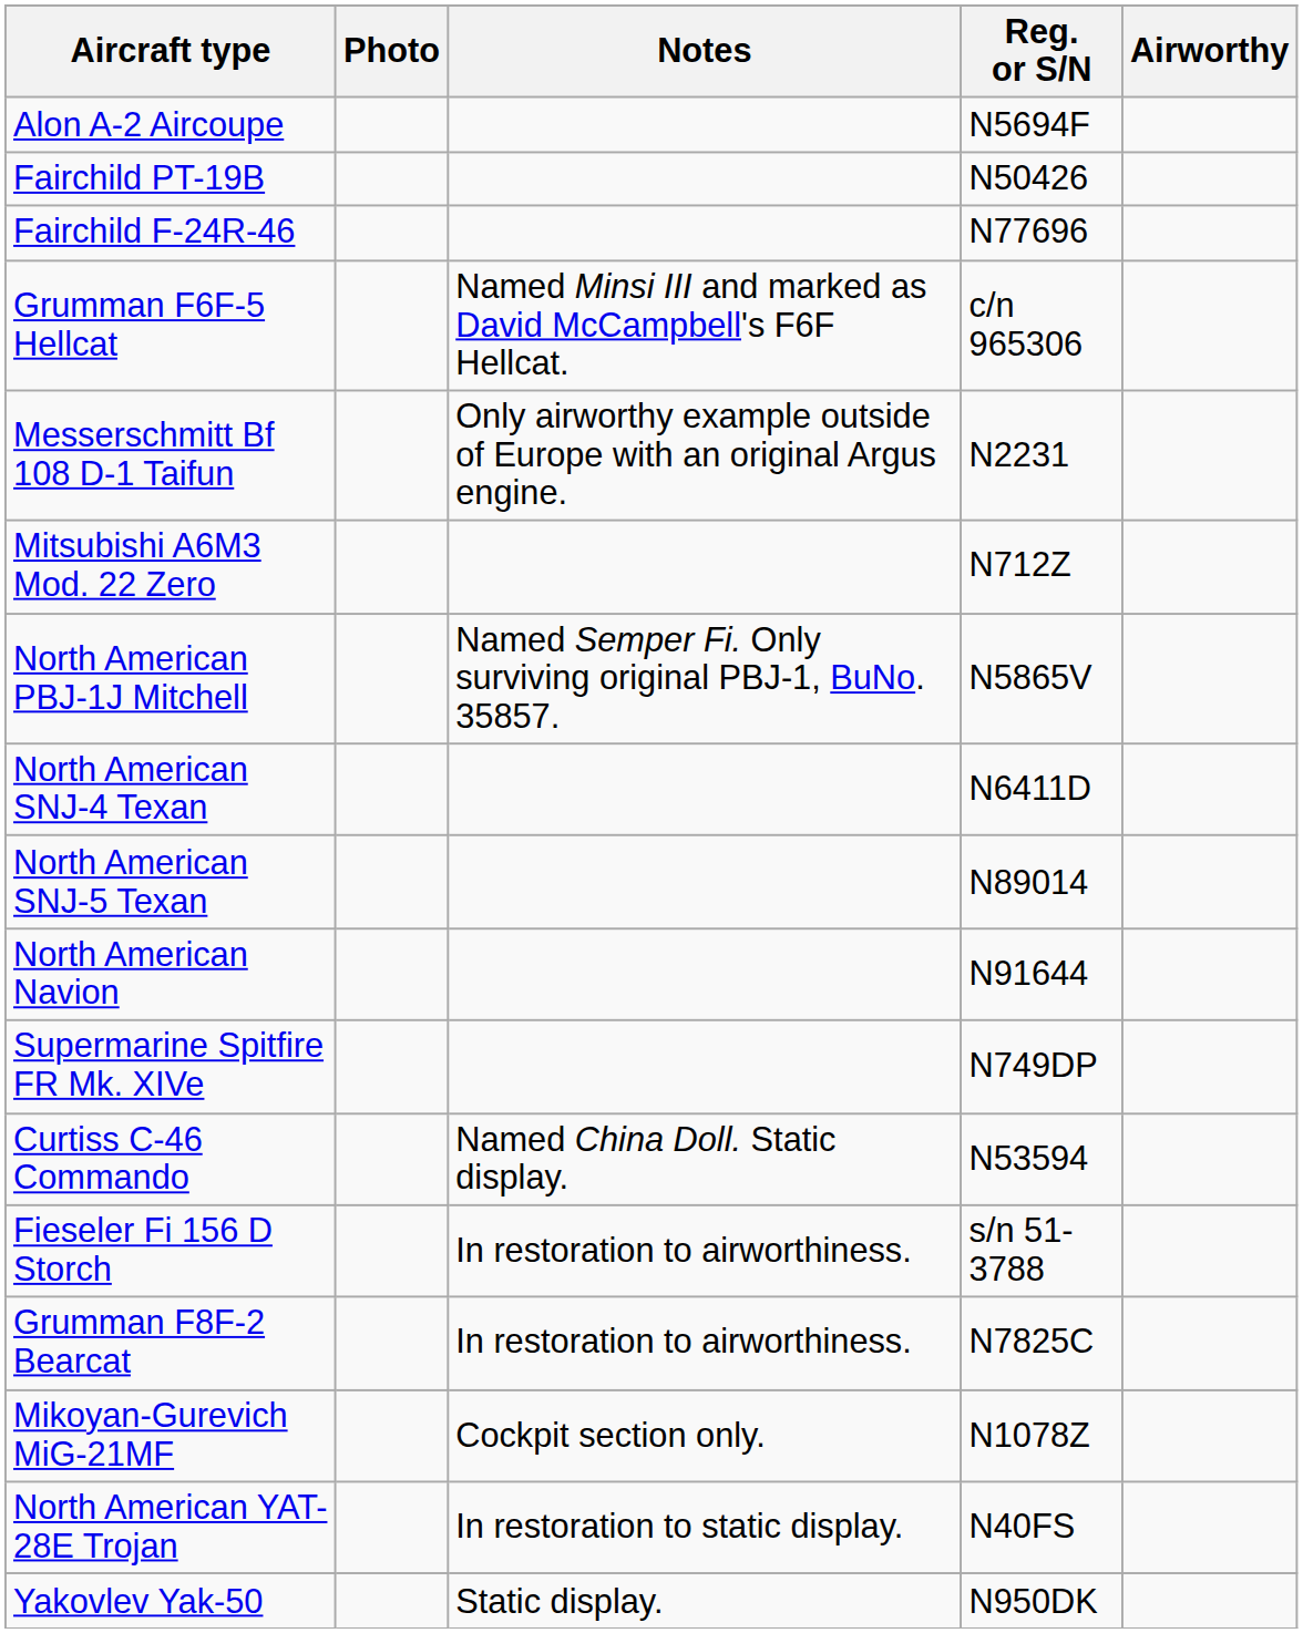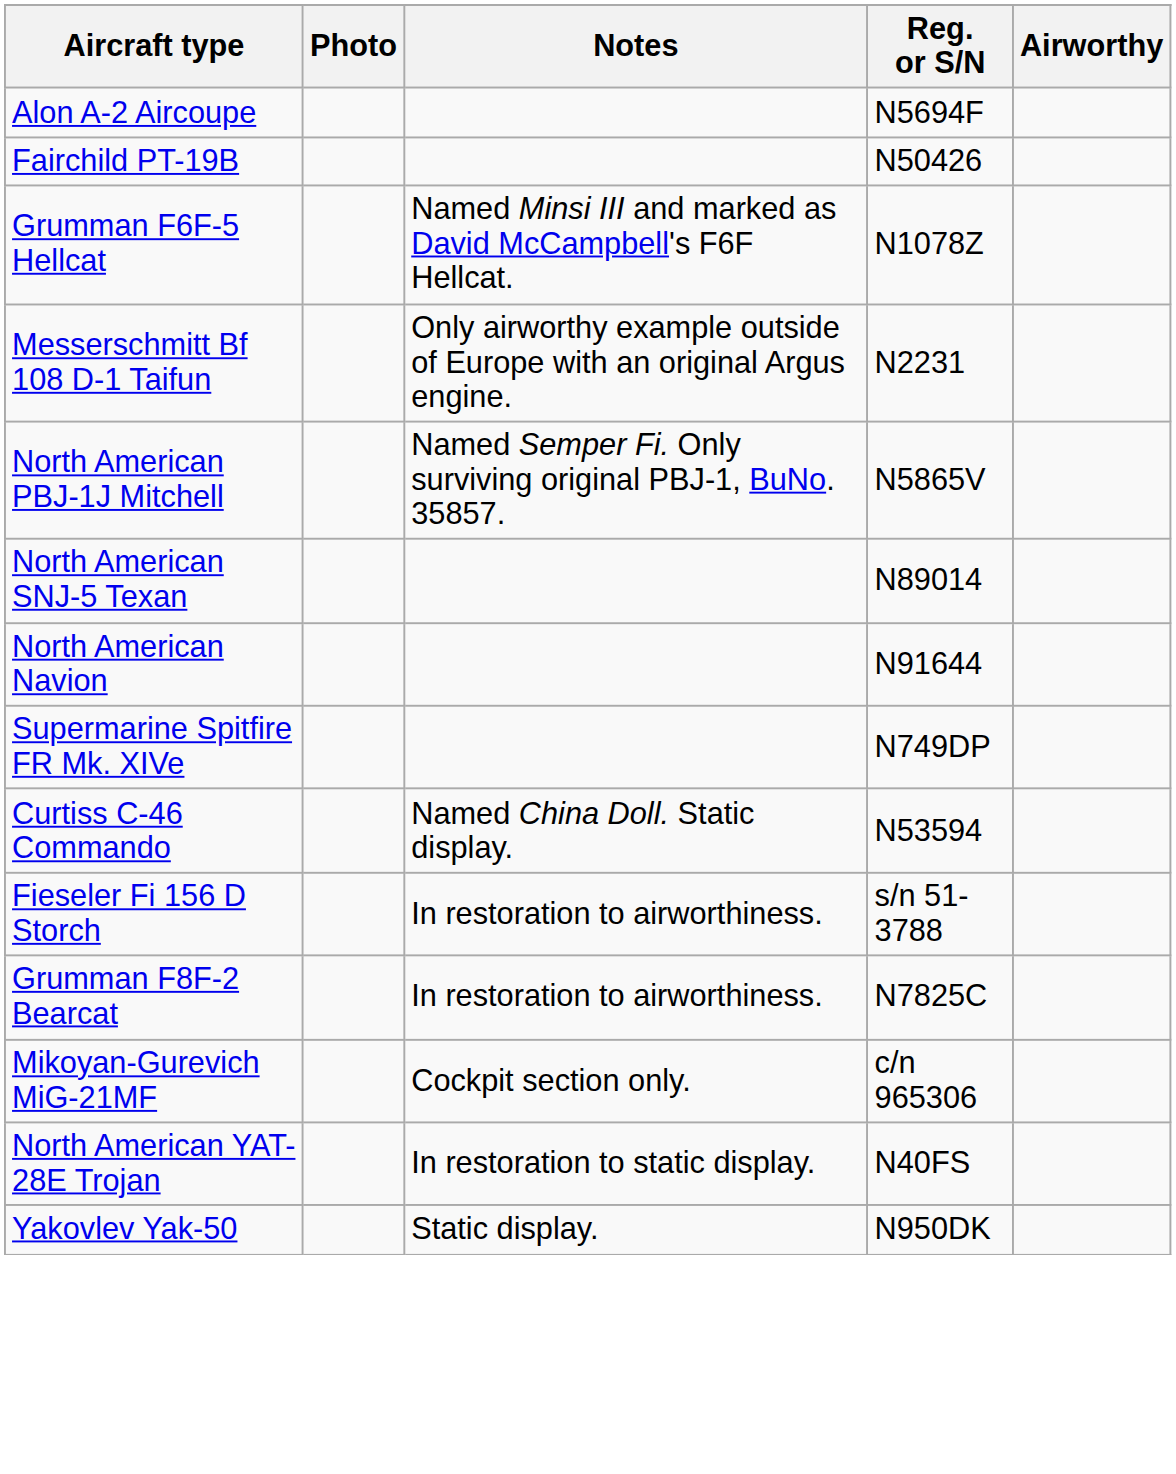- row: Fairchild F-24R-46 | N77696
Grumman F6F-5 Hellcat | Reg. or S/N: c/n 965306 -> N1078Z
- row: Mitsubishi A6M3 Mod. 22 Zero | N712Z
- row: North American SNJ-4 Texan | N6411D
Mikoyan-Gurevich MiG-21MF | Reg. or S/N: N1078Z -> c/n 965306
